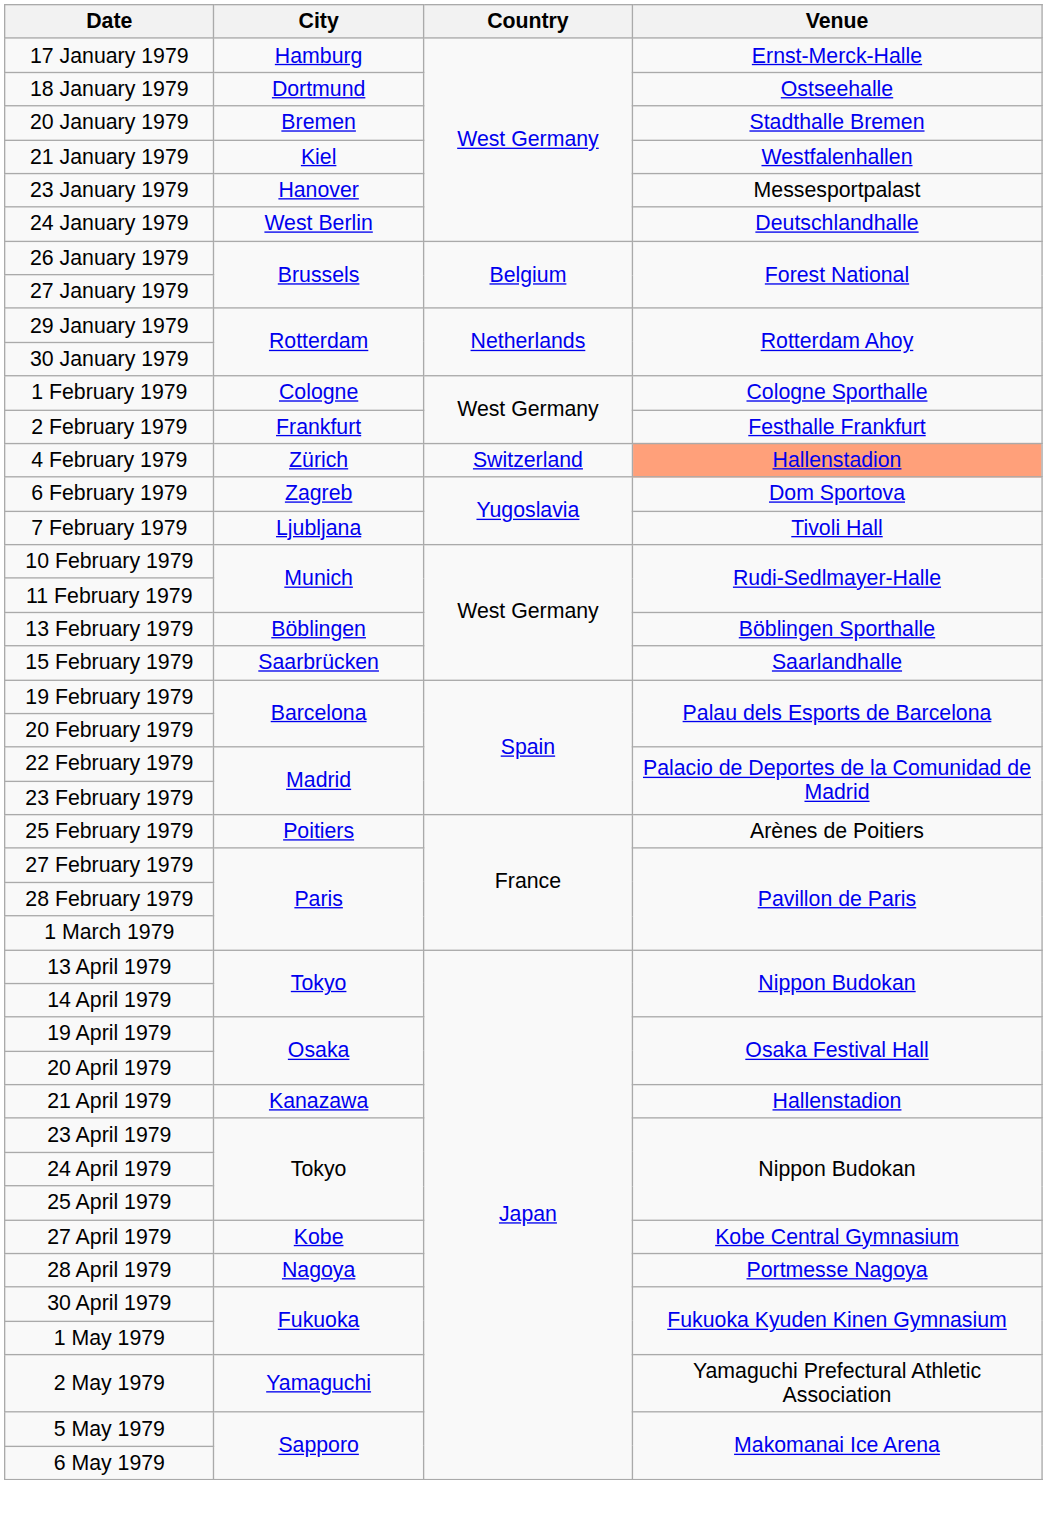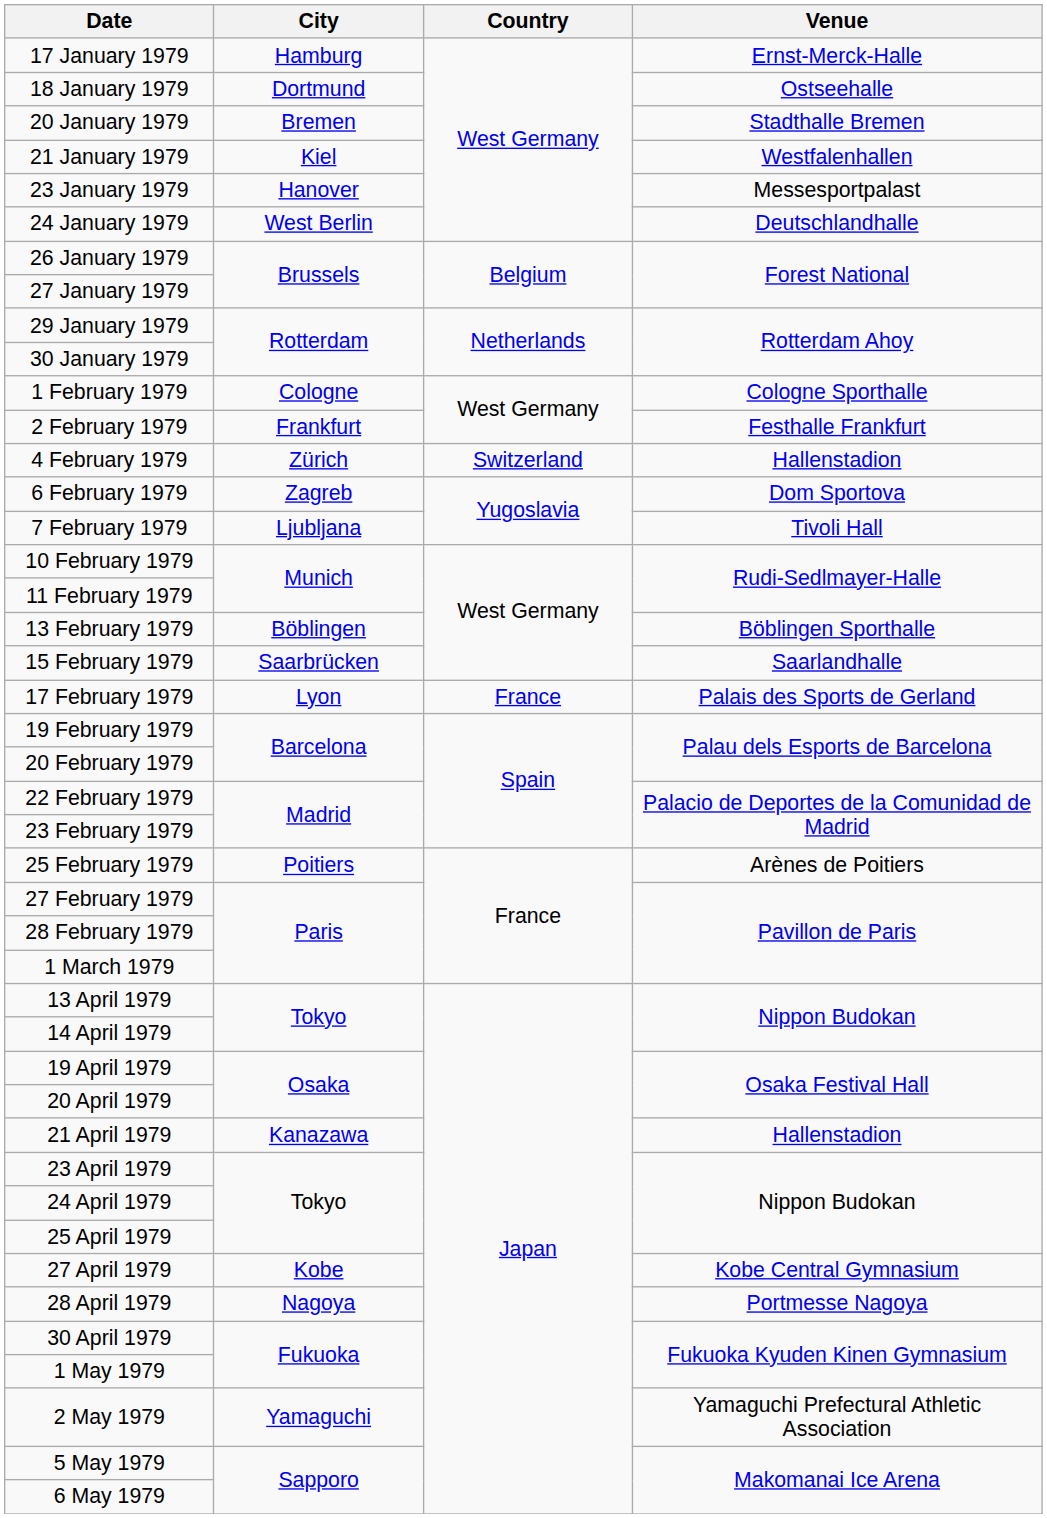4 February 1979 | Venue: lightsalmon background -> no background
+ row: 17 February 1979 | Lyon | France | Palais des Sports de Gerland
